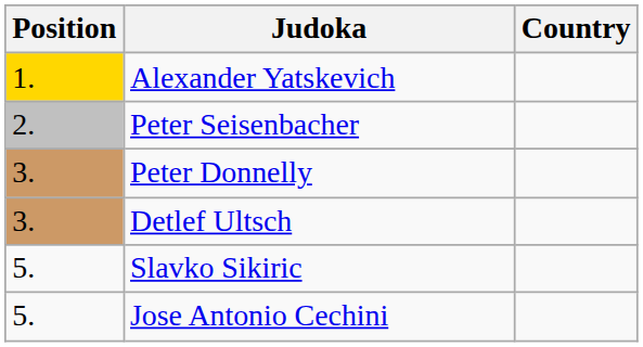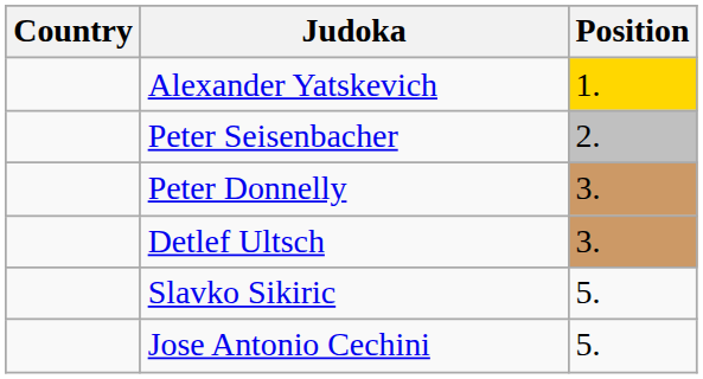columns swapped: Position <-> Country
